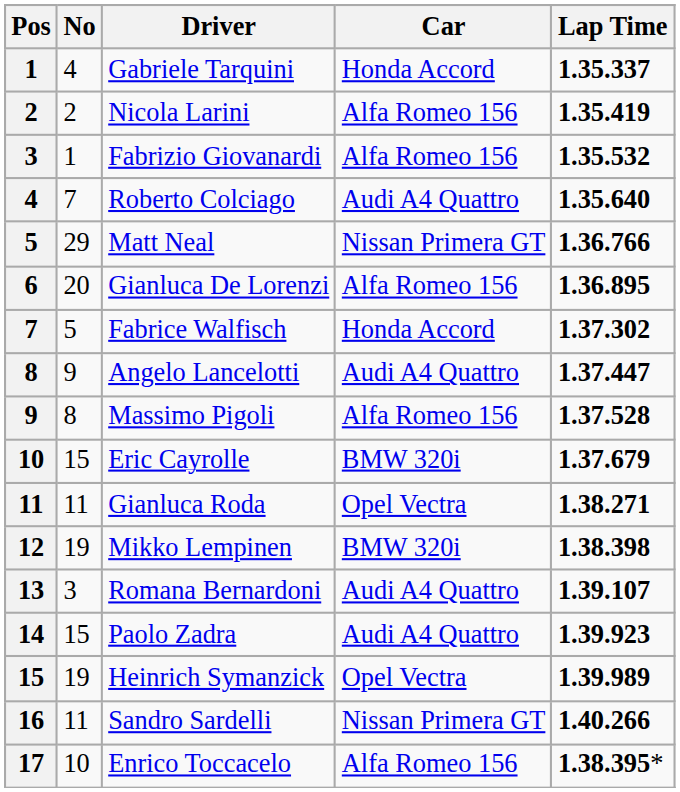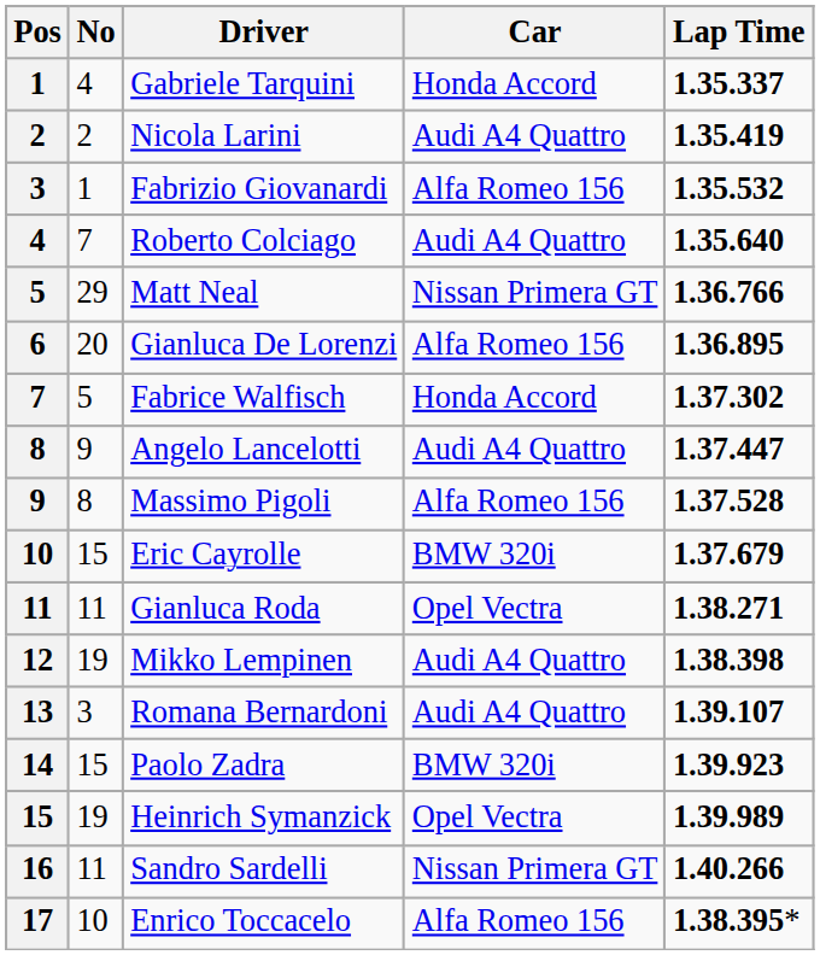Nicola Larini | Car: Alfa Romeo 156 -> Audi A4 Quattro
Mikko Lempinen | Car: BMW 320i -> Audi A4 Quattro
Paolo Zadra | Car: Audi A4 Quattro -> BMW 320i
